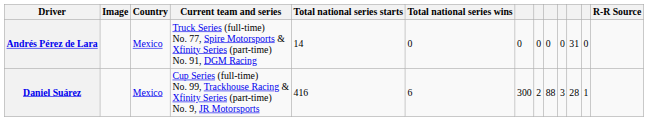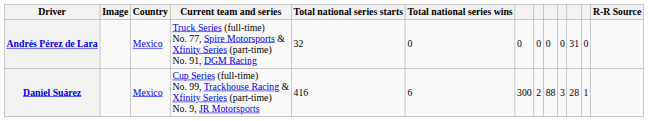Andrés Pérez de Lara | Total national series starts: 14 -> 32
